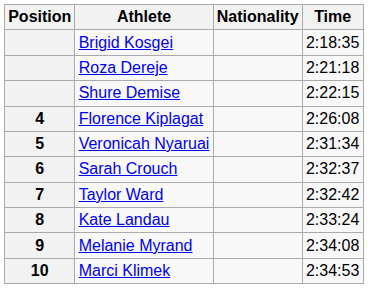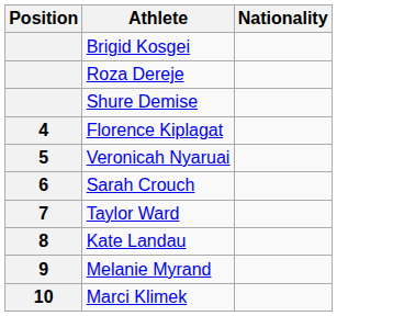- column: Time | 2:18:35 | 2:21:18 | 2:22:15 | 2:26:08 | 2:31:34 | 2:32:37 | 2:32:42 | 2:33:24 | 2:34:08 | 2:34:53
